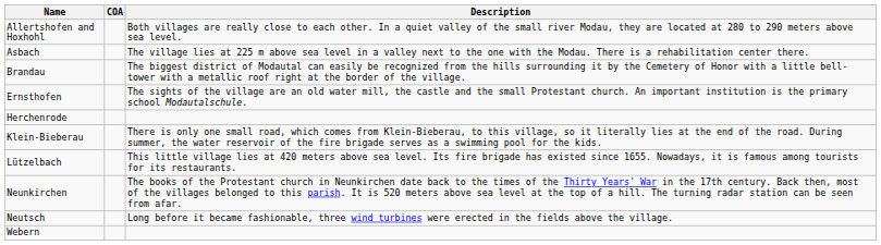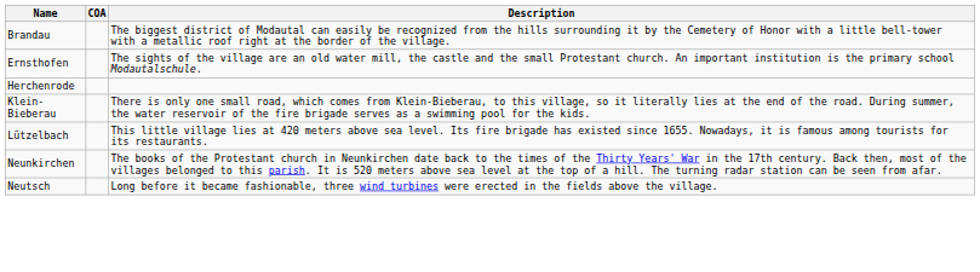- row: Allertshofen and Hoxhohl | Both villages are really close to each other. In a quiet valley of the small river Modau, they are located at 280 to 290 meters above sea level.
- row: Asbach | The village lies at 225 m above sea level in a valley next to the one with the Modau. There is a rehabilitation center there.
- row: Webern
